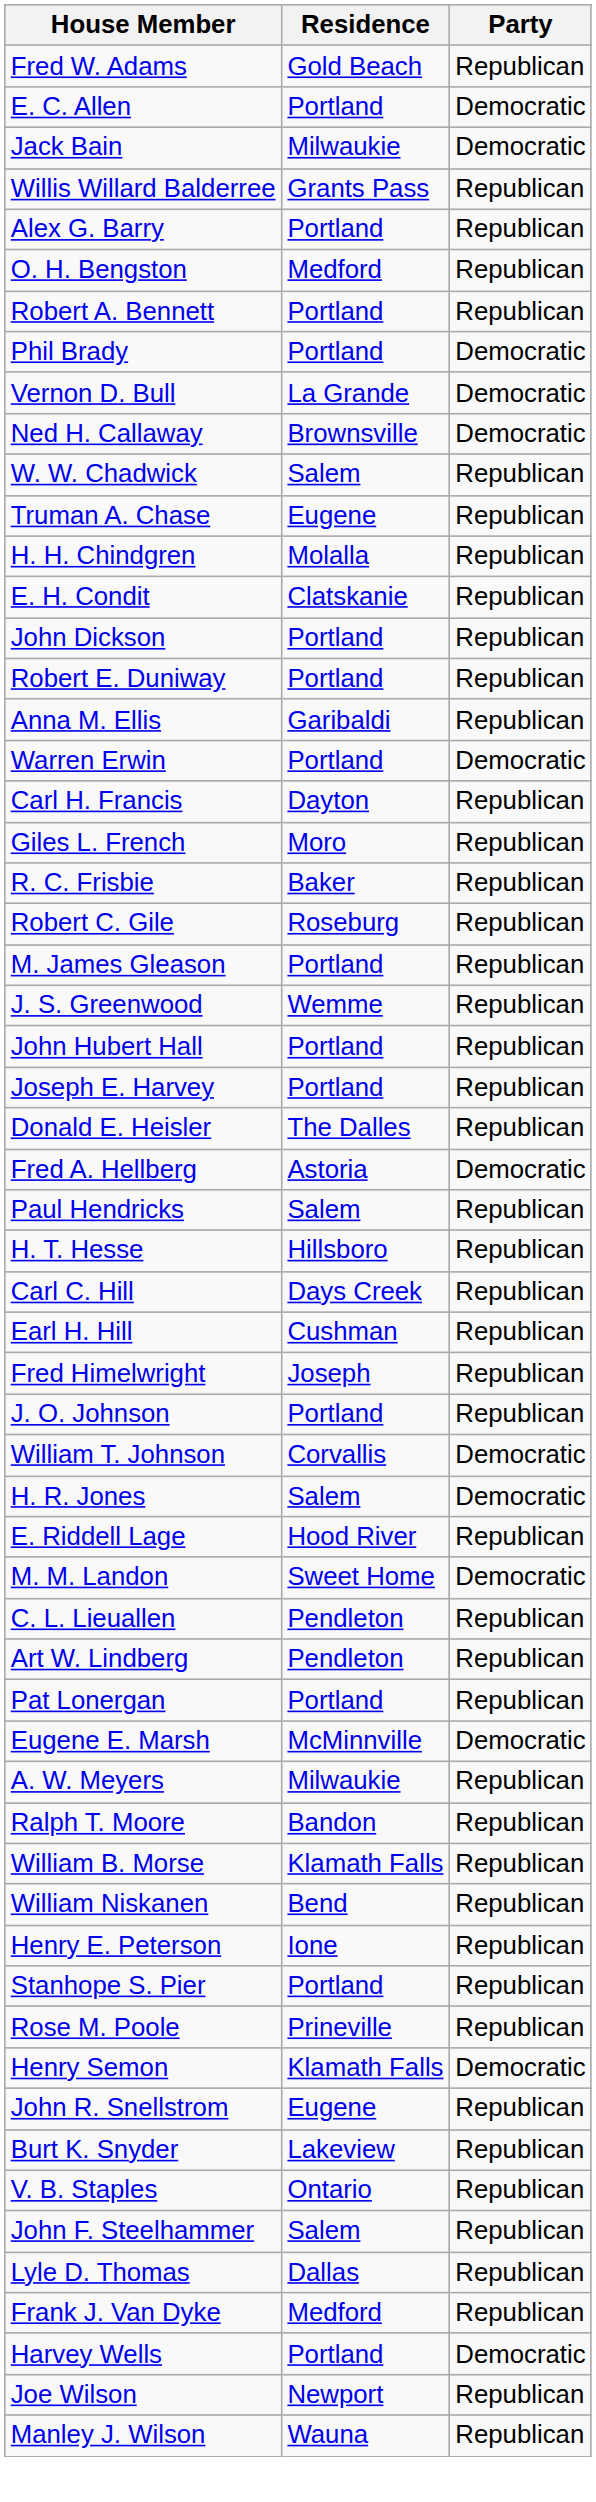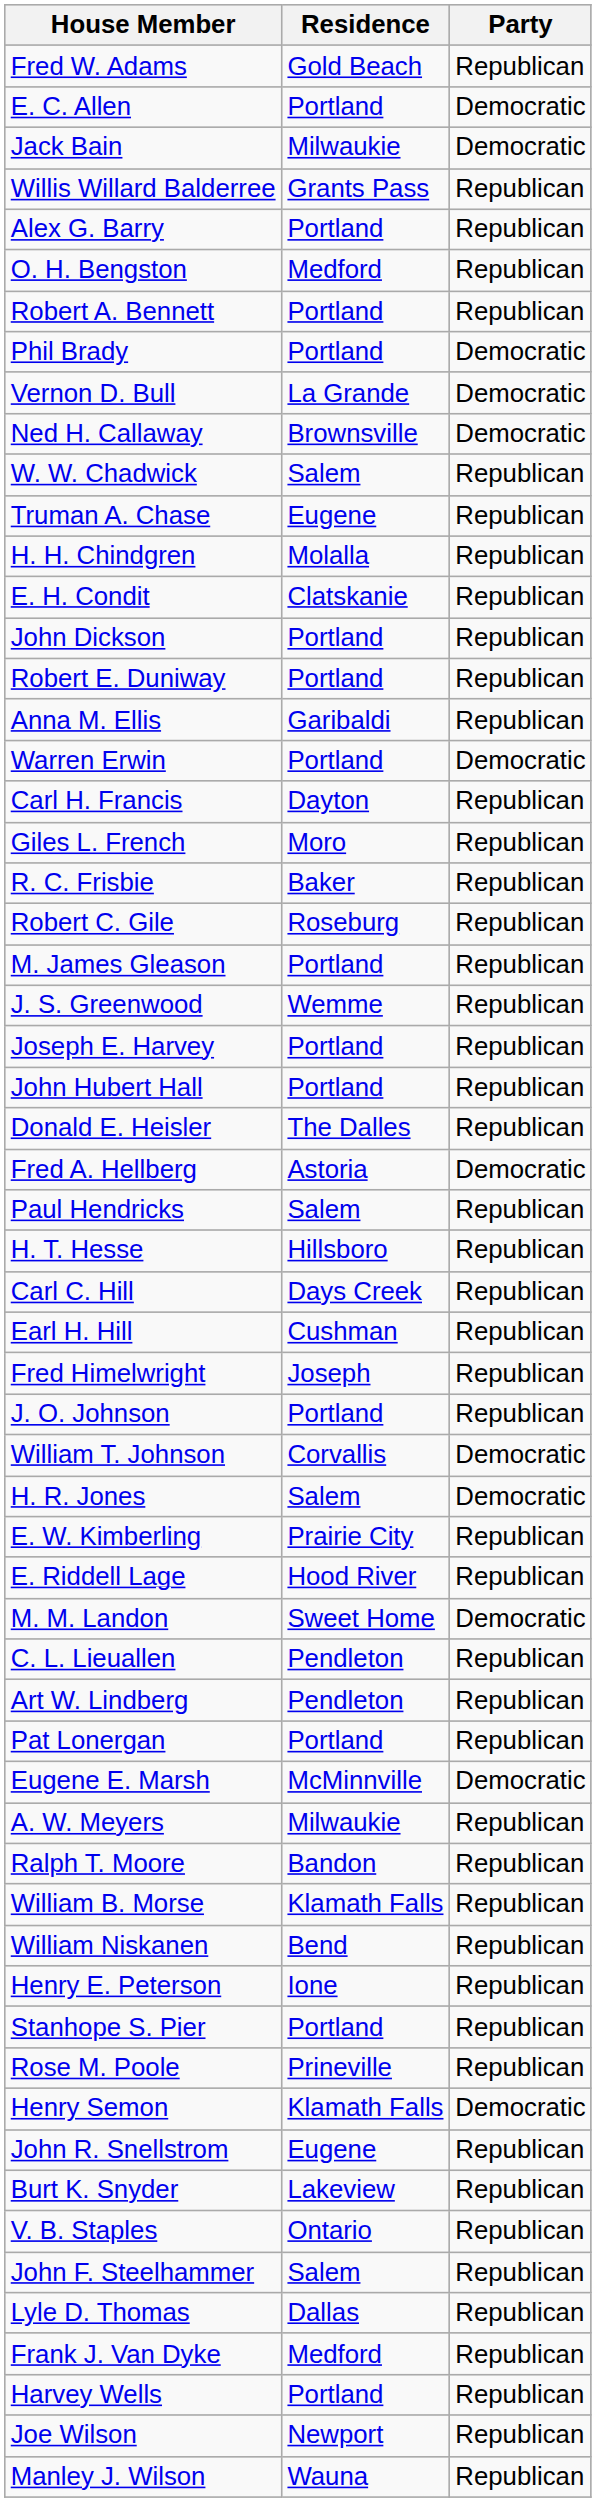rows swapped: John Hubert Hall <-> Joseph E. Harvey
+ row: E. W. Kimberling | Prairie City | Republican
Harvey Wells | Party: Democratic -> Republican
